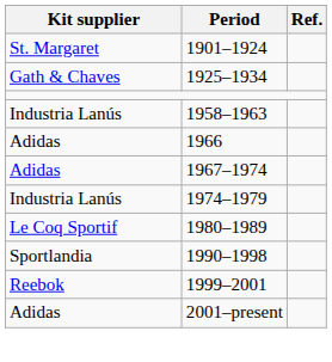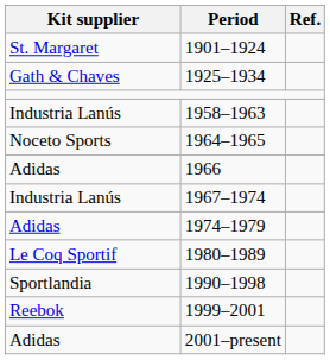+ row: Noceto Sports | 1964–1965
1967–1974 | Kit supplier: Adidas -> Industria Lanús
1974–1979 | Kit supplier: Industria Lanús -> Adidas
